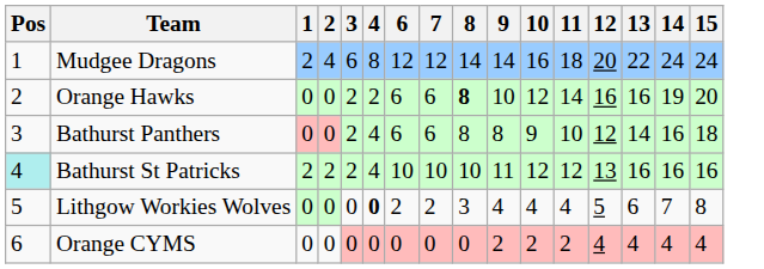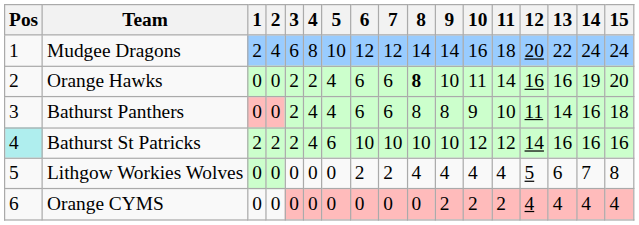+ column: 5 | 10 | 4 | 4 | 6 | 0 | 0
Orange Hawks | 10: 12 -> 11
Bathurst Panthers | 12: 12 -> 11
Bathurst St Patricks | 9: 11 -> 10
Bathurst St Patricks | 12: 13 -> 14
Lithgow Workies Wolves | 4: bold -> normal
Lithgow Workies Wolves | 8: 3 -> 4
